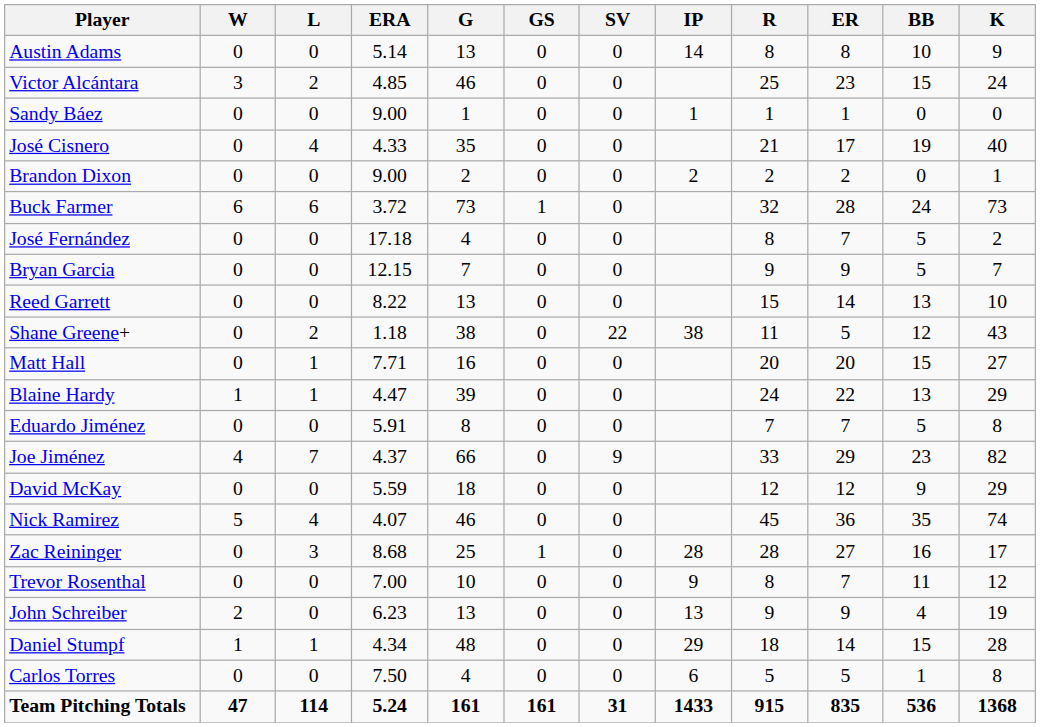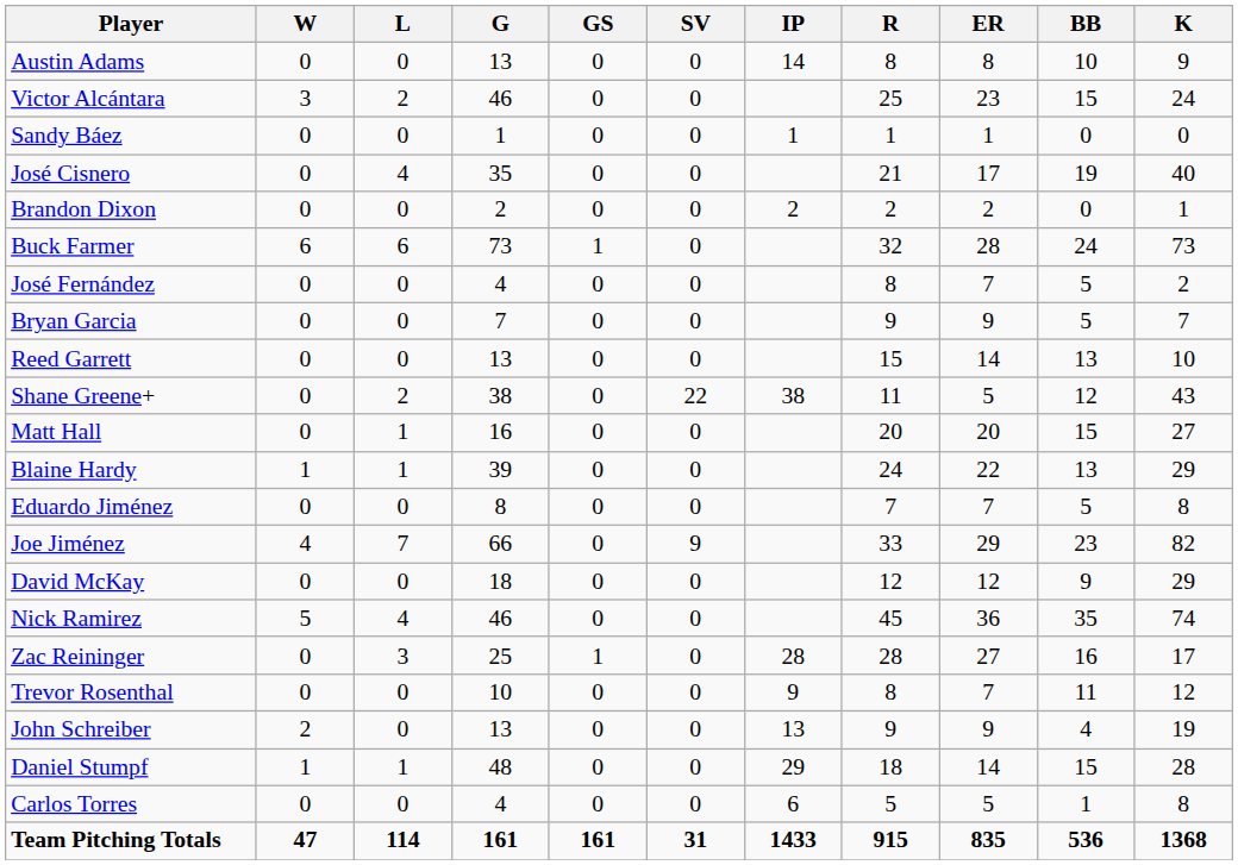- column: ERA | 5.14 | 4.85 | 9.00 | 4.33 | 9.00 | 3.72 | 17.18 | 12.15 | 8.22 | 1.18 | 7.71 | 4.47 | 5.91 | 4.37 | 5.59 | 4.07 | 8.68 | 7.00 | 6.23 | 4.34 | 7.50 | 5.24
